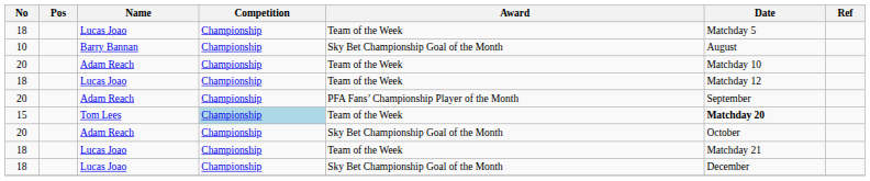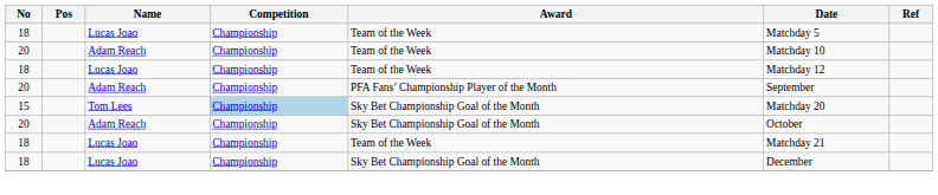- row: 10 | Barry Bannan | Championship | Sky Bet Championship Goal of the Month | August
15 | Award: Team of the Week -> Sky Bet Championship Goal of the Month
15 | Date: bold -> normal
